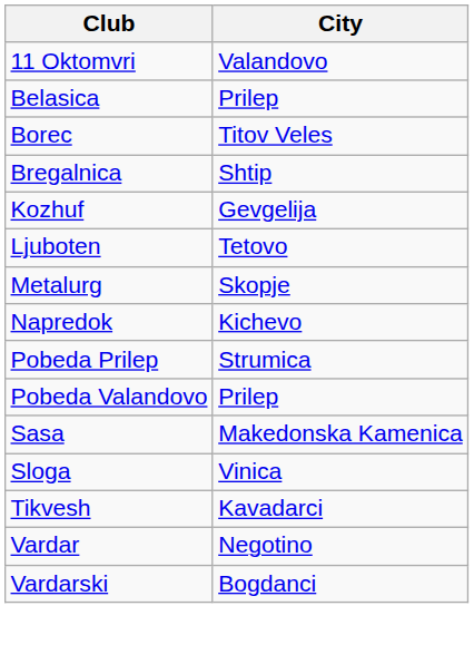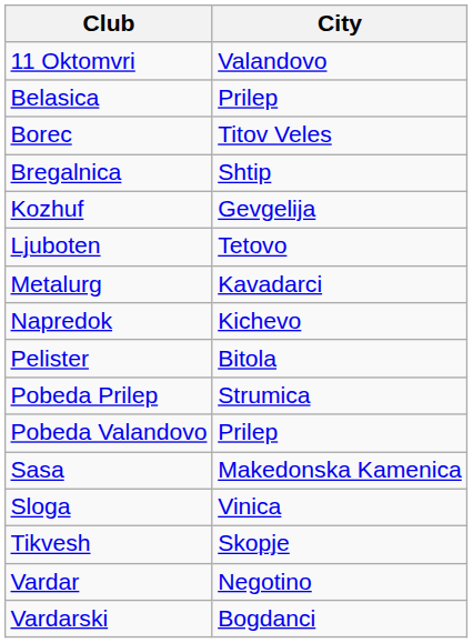Metalurg | City: Skopje -> Kavadarci
+ row: Pelister | Bitola
Tikvesh | City: Kavadarci -> Skopje
